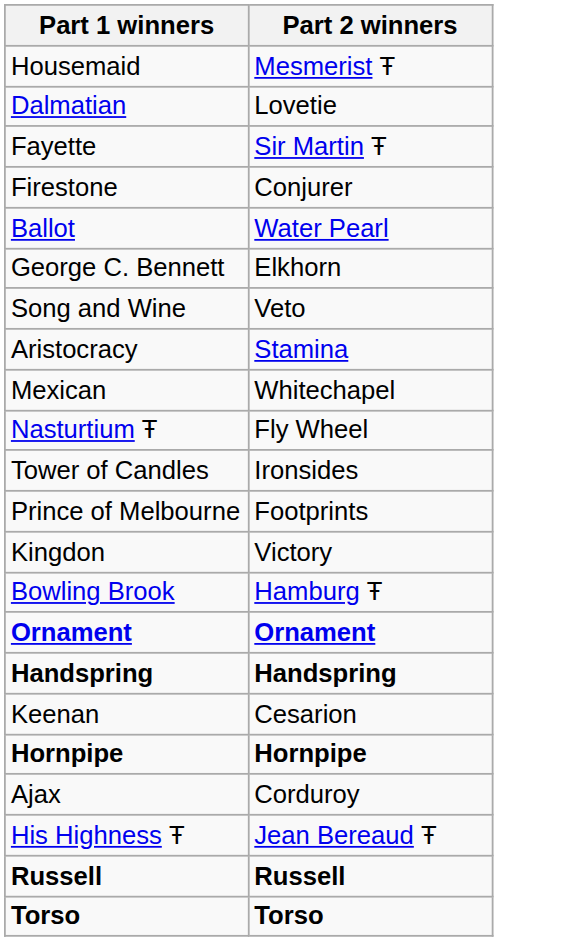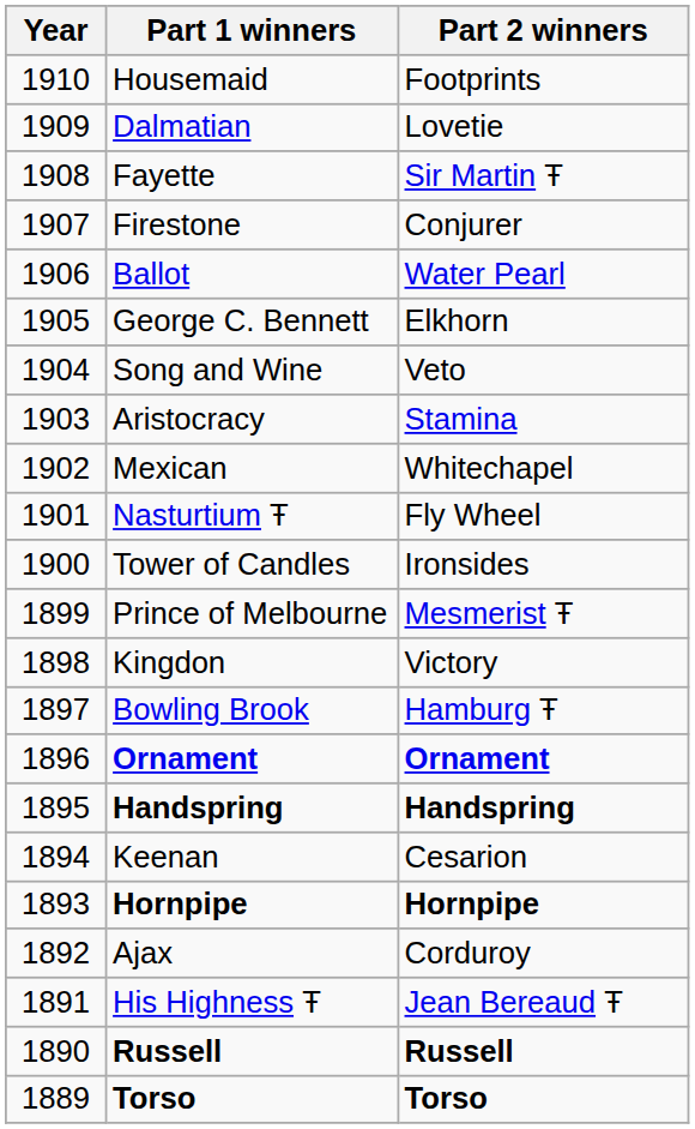+ column: Year | 1910 | 1909 | 1908 | 1907 | 1906 | 1905 | 1904 | 1903 | 1902 | 1901 | 1900 | 1899 | 1898 | 1897 | 1896 | 1895 | 1894 | 1893 | 1892 | 1891 | 1890 | 1889
Housemaid | Part 2 winners: Mesmerist Ŧ -> Footprints
Prince of Melbourne | Part 2 winners: Footprints -> Mesmerist Ŧ
